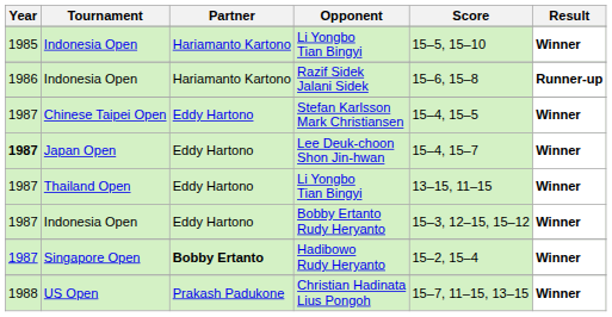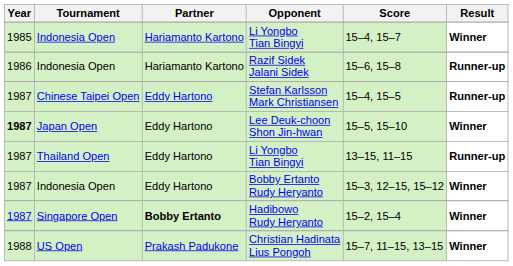Indonesia Open / Li Yongbo Tian Bingyi | Score: 15–5, 15–10 -> 15–4, 15–7
Stefan Karlsson Mark Christiansen | Result: Winner -> Runner-up
Lee Deuk-choon Shon Jin-hwan | Score: 15–4, 15–7 -> 15–5, 15–10
Thailand Open / Li Yongbo Tian Bingyi | Result: Winner -> Runner-up
